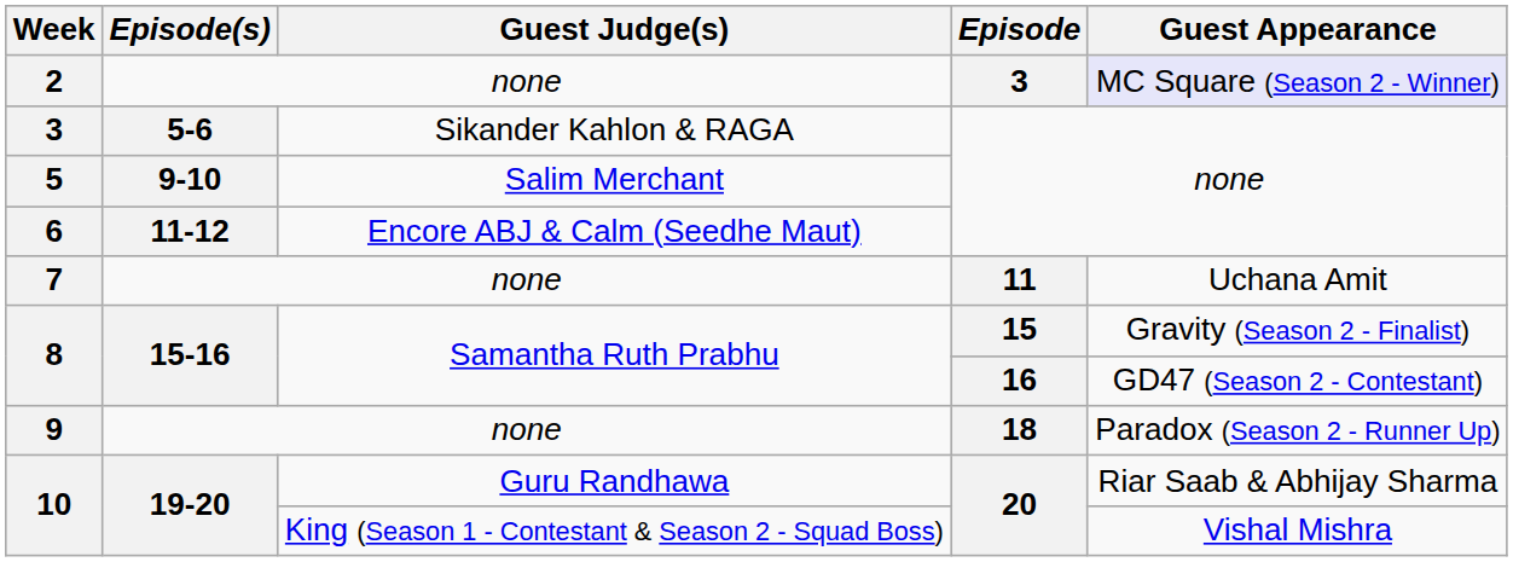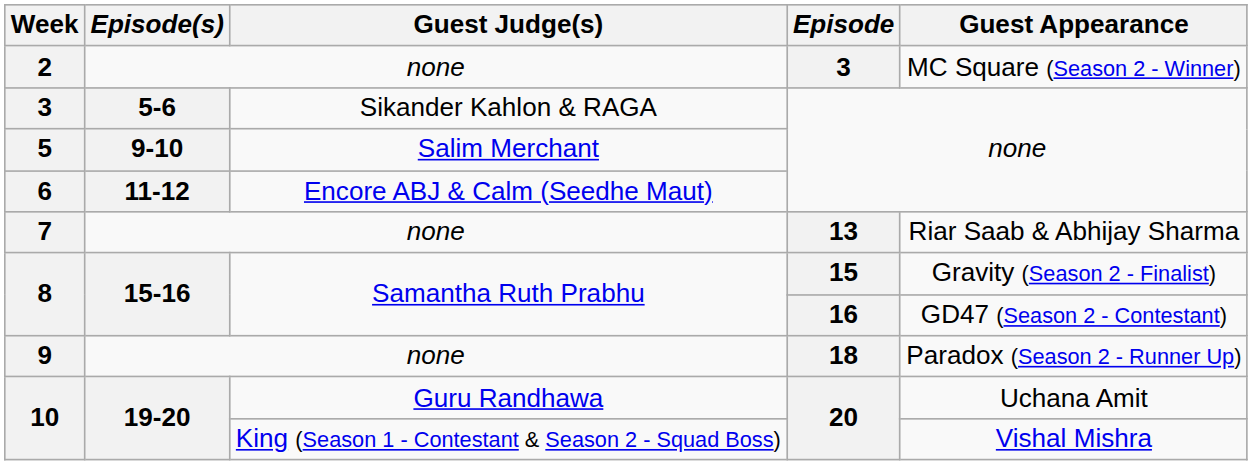2 | Guest Appearance: lavender background -> no background
7 | Episode: 11 -> 13
7 | Guest Appearance: Uchana Amit -> Riar Saab & Abhijay Sharma
10 / Guru Randhawa | Guest Appearance: Riar Saab & Abhijay Sharma -> Uchana Amit
